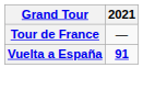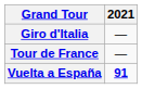+ row: Giro d'Italia | —
